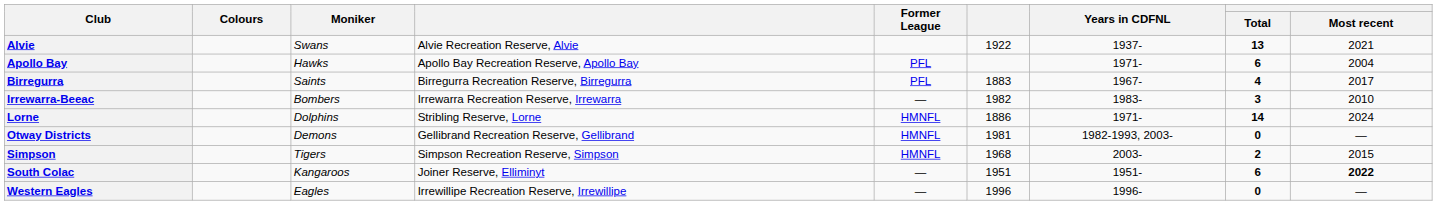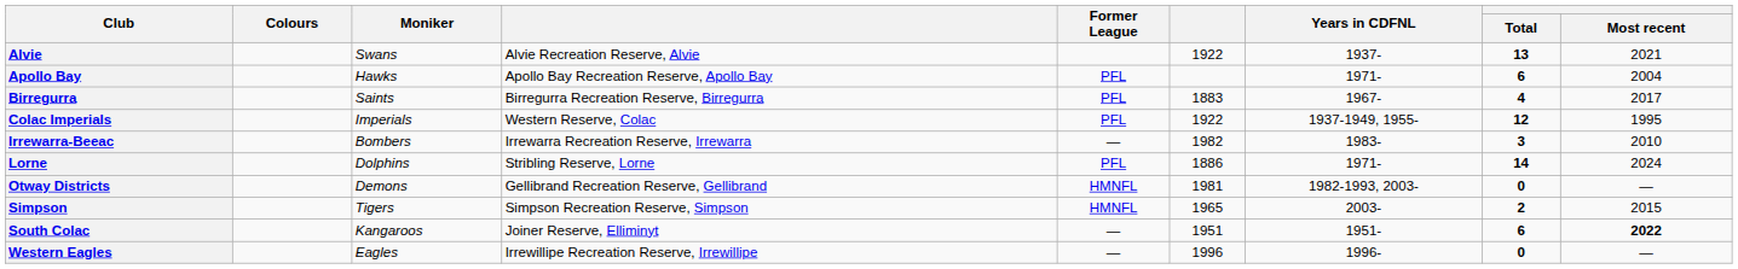+ row: Colac Imperials | Imperials | Western Reserve, Colac | PFL | 1922 | 1937-1949, 1955- | 12 | 1995
Lorne | Former League: HMNFL -> PFL
Simpson | column 6: 1968 -> 1965
